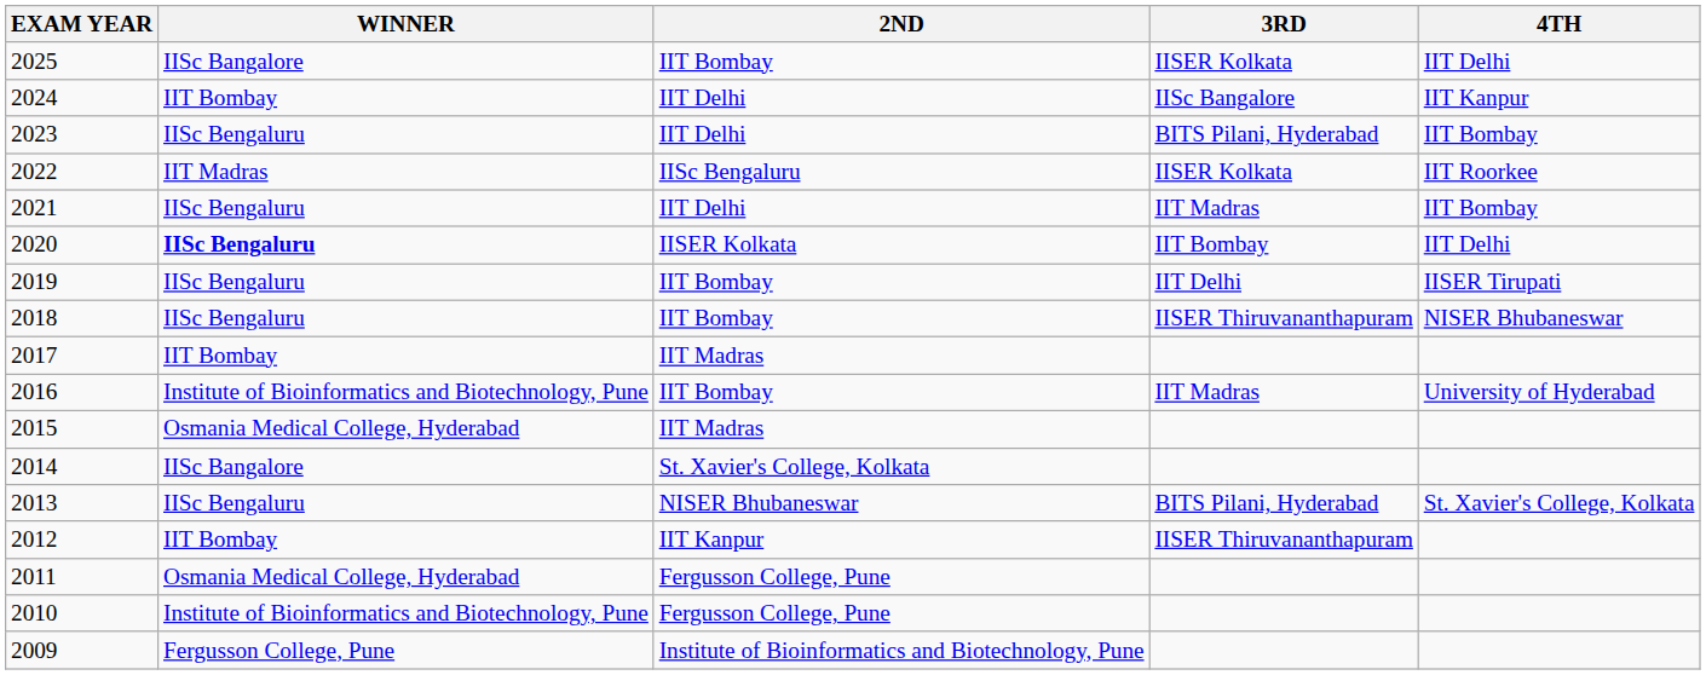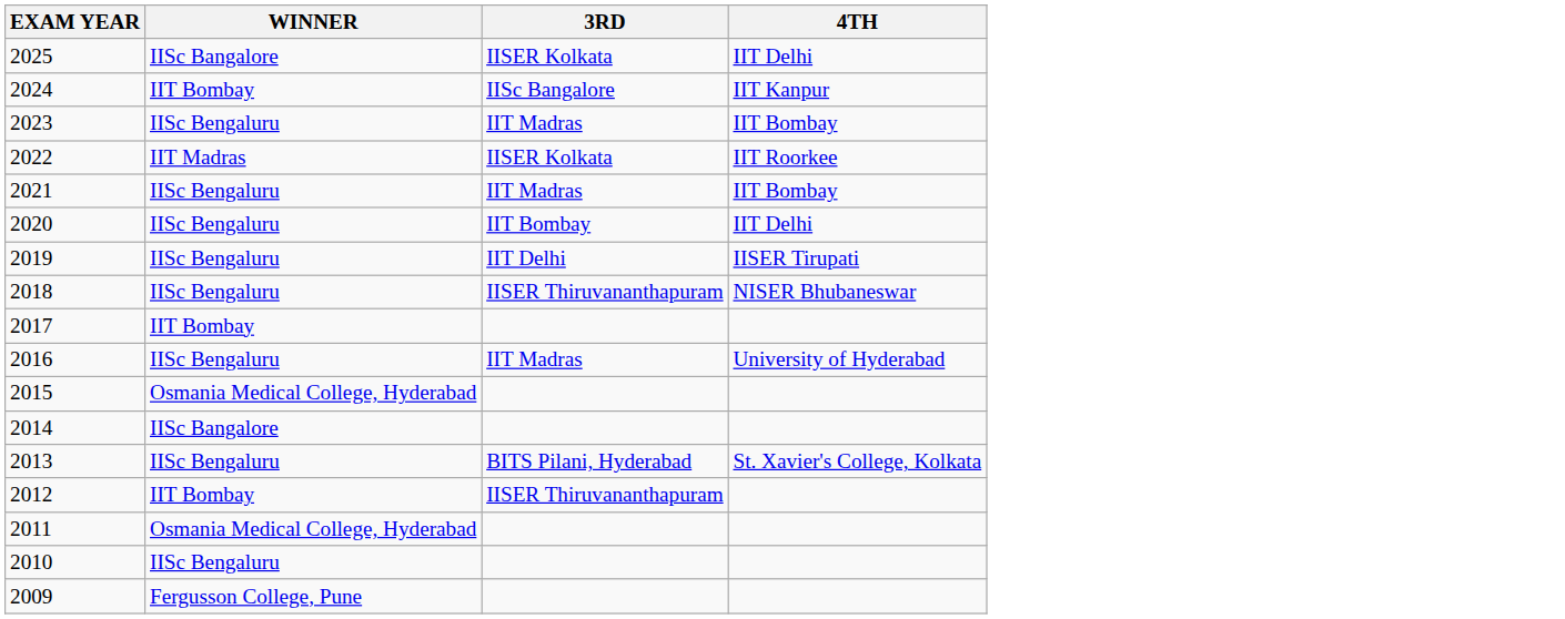- column: 2ND | IIT Bombay | IIT Delhi | IIT Delhi | IISc Bengaluru | IIT Delhi | IISER Kolkata | IIT Bombay | IIT Bombay | IIT Madras | IIT Bombay | IIT Madras | St. Xavier's College, Kolkata | NISER Bhubaneswar | IIT Kanpur | Fergusson College, Pune | Fergusson College, Pune | Institute of Bioinformatics and Biotechnology, Pune
2023 | 3RD: BITS Pilani, Hyderabad -> IIT Madras
2020 | WINNER: bold -> normal
2016 | WINNER: Institute of Bioinformatics and Biotechnology, Pune -> IISc Bengaluru
2010 | WINNER: Institute of Bioinformatics and Biotechnology, Pune -> IISc Bengaluru
